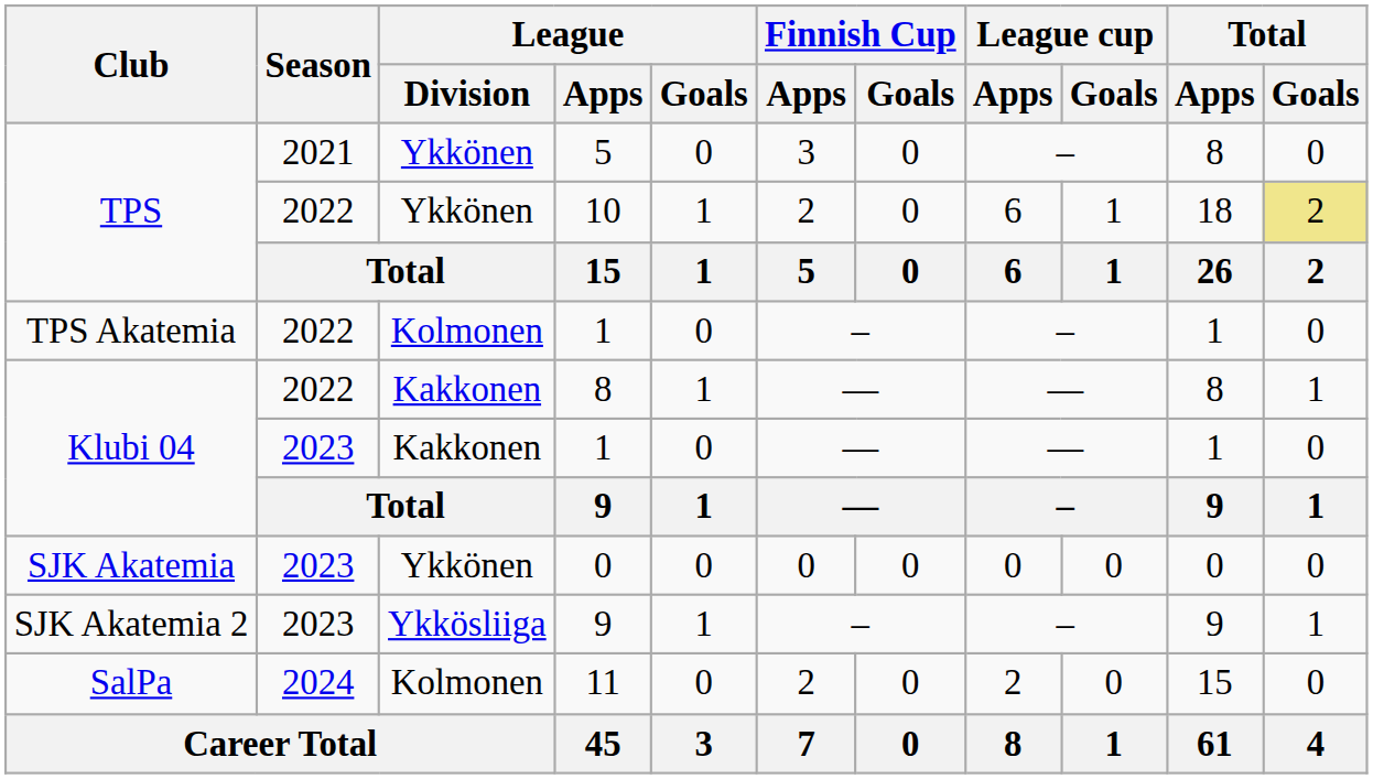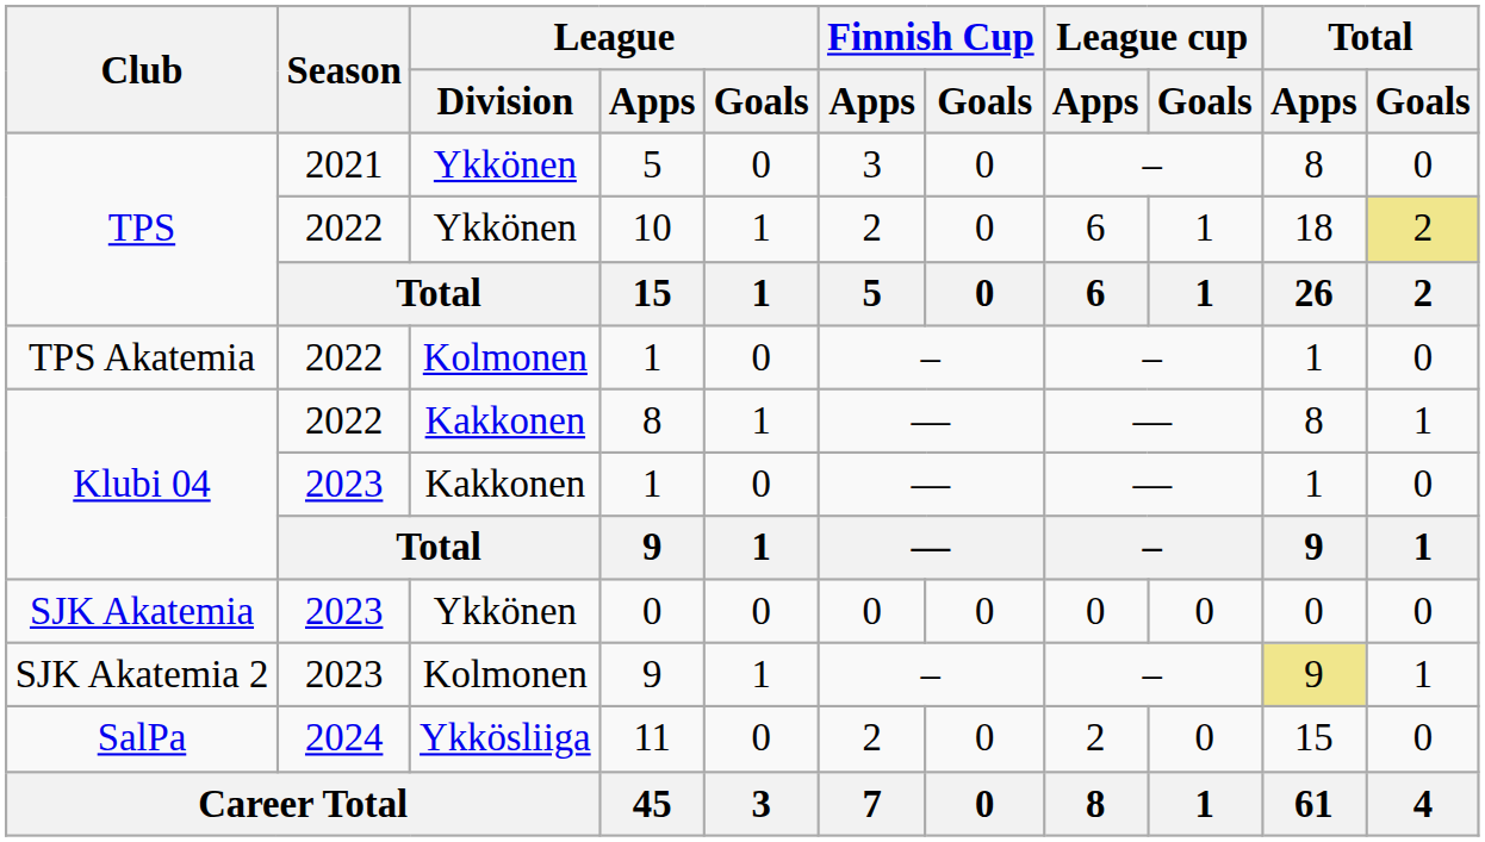SJK Akatemia 2 / 9 | League / Division: Ykkösliiga -> Kolmonen
SJK Akatemia 2 / 9 | Total / Apps: no background -> khaki background
11 | League / Division: Kolmonen -> Ykkösliiga
